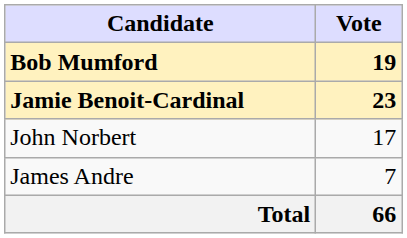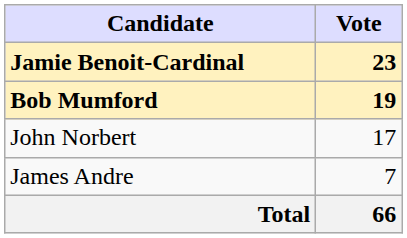rows swapped: Jamie Benoit-Cardinal <-> Bob Mumford
